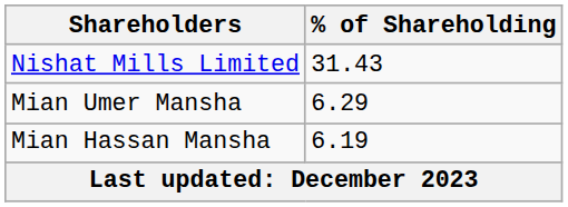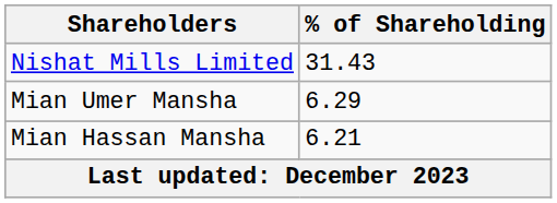Mian Hassan Mansha | % of Shareholding: 6.19 -> 6.21
